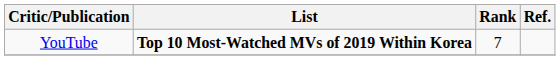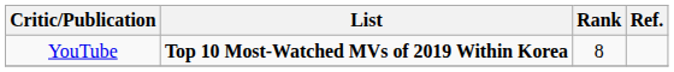YouTube | Rank: 7 -> 8
